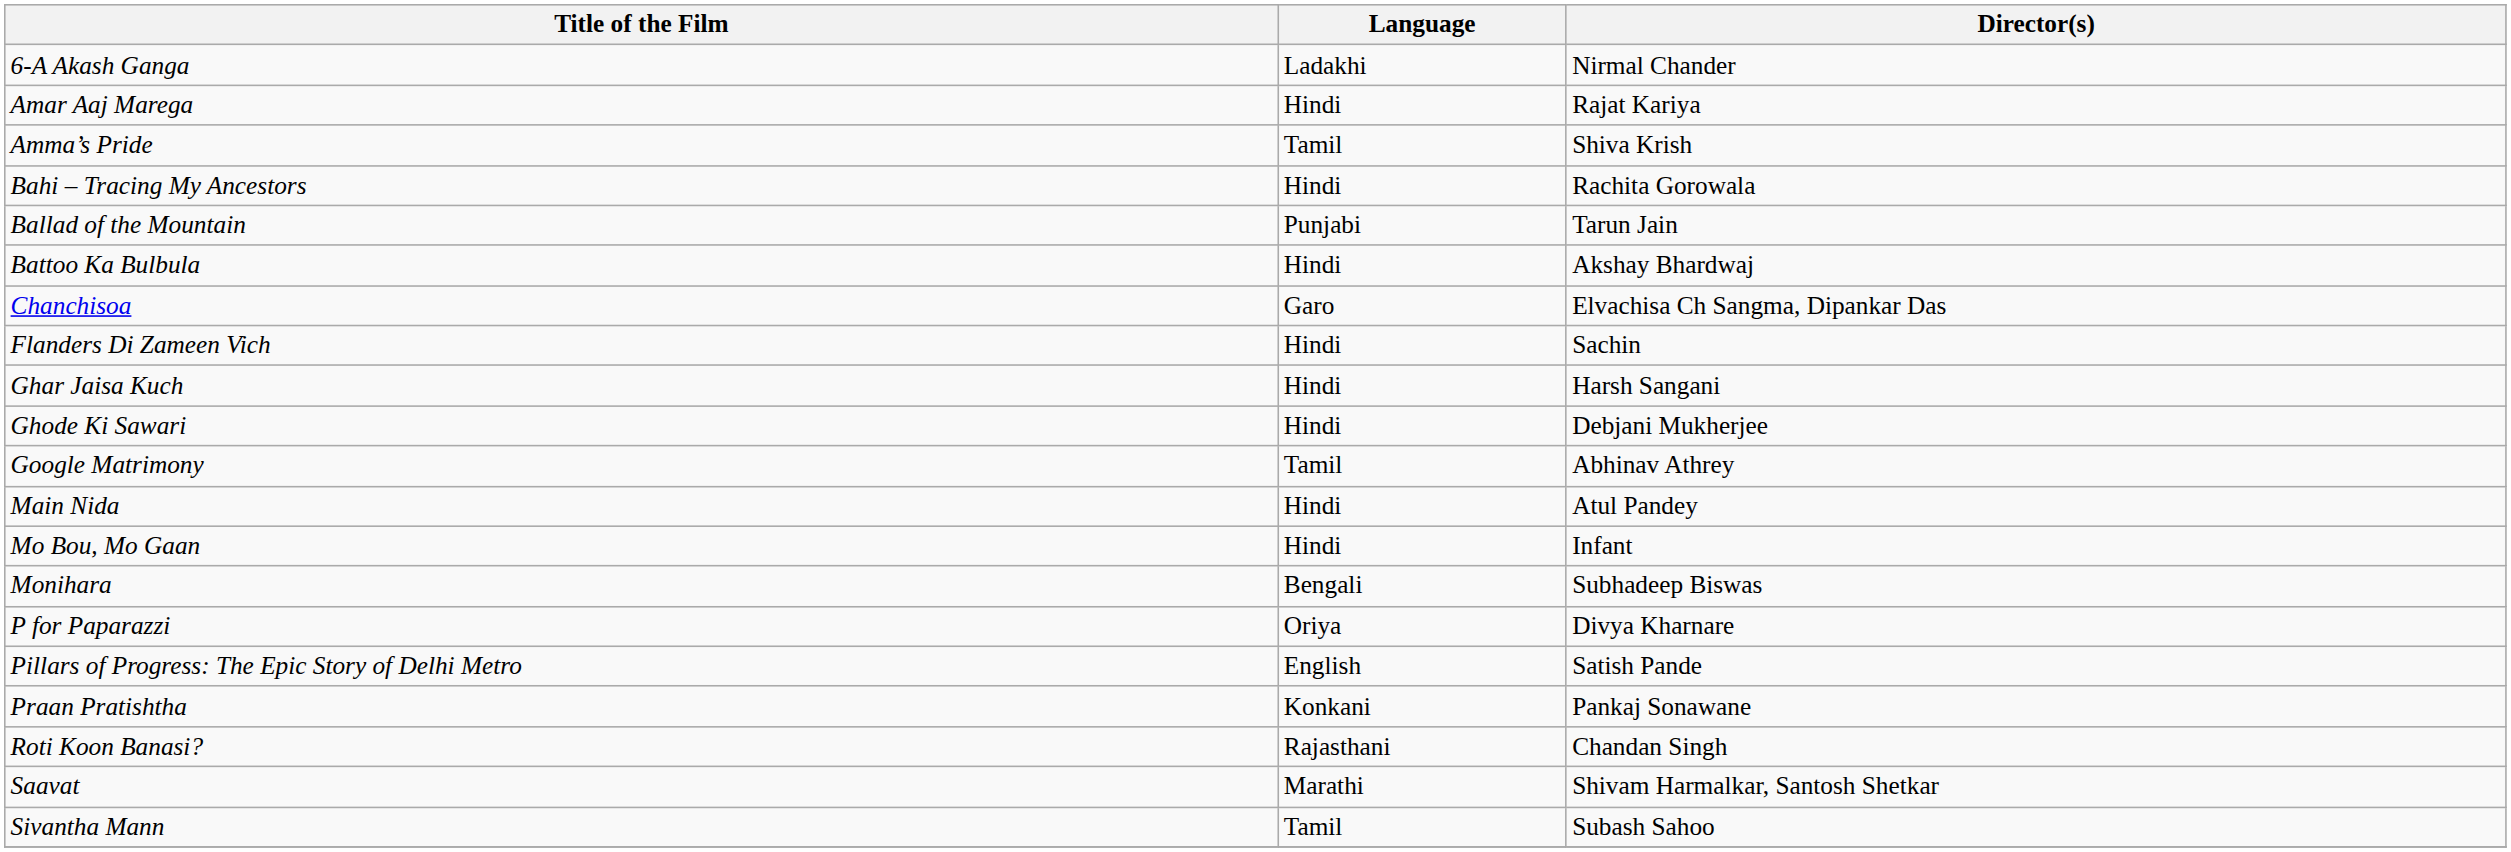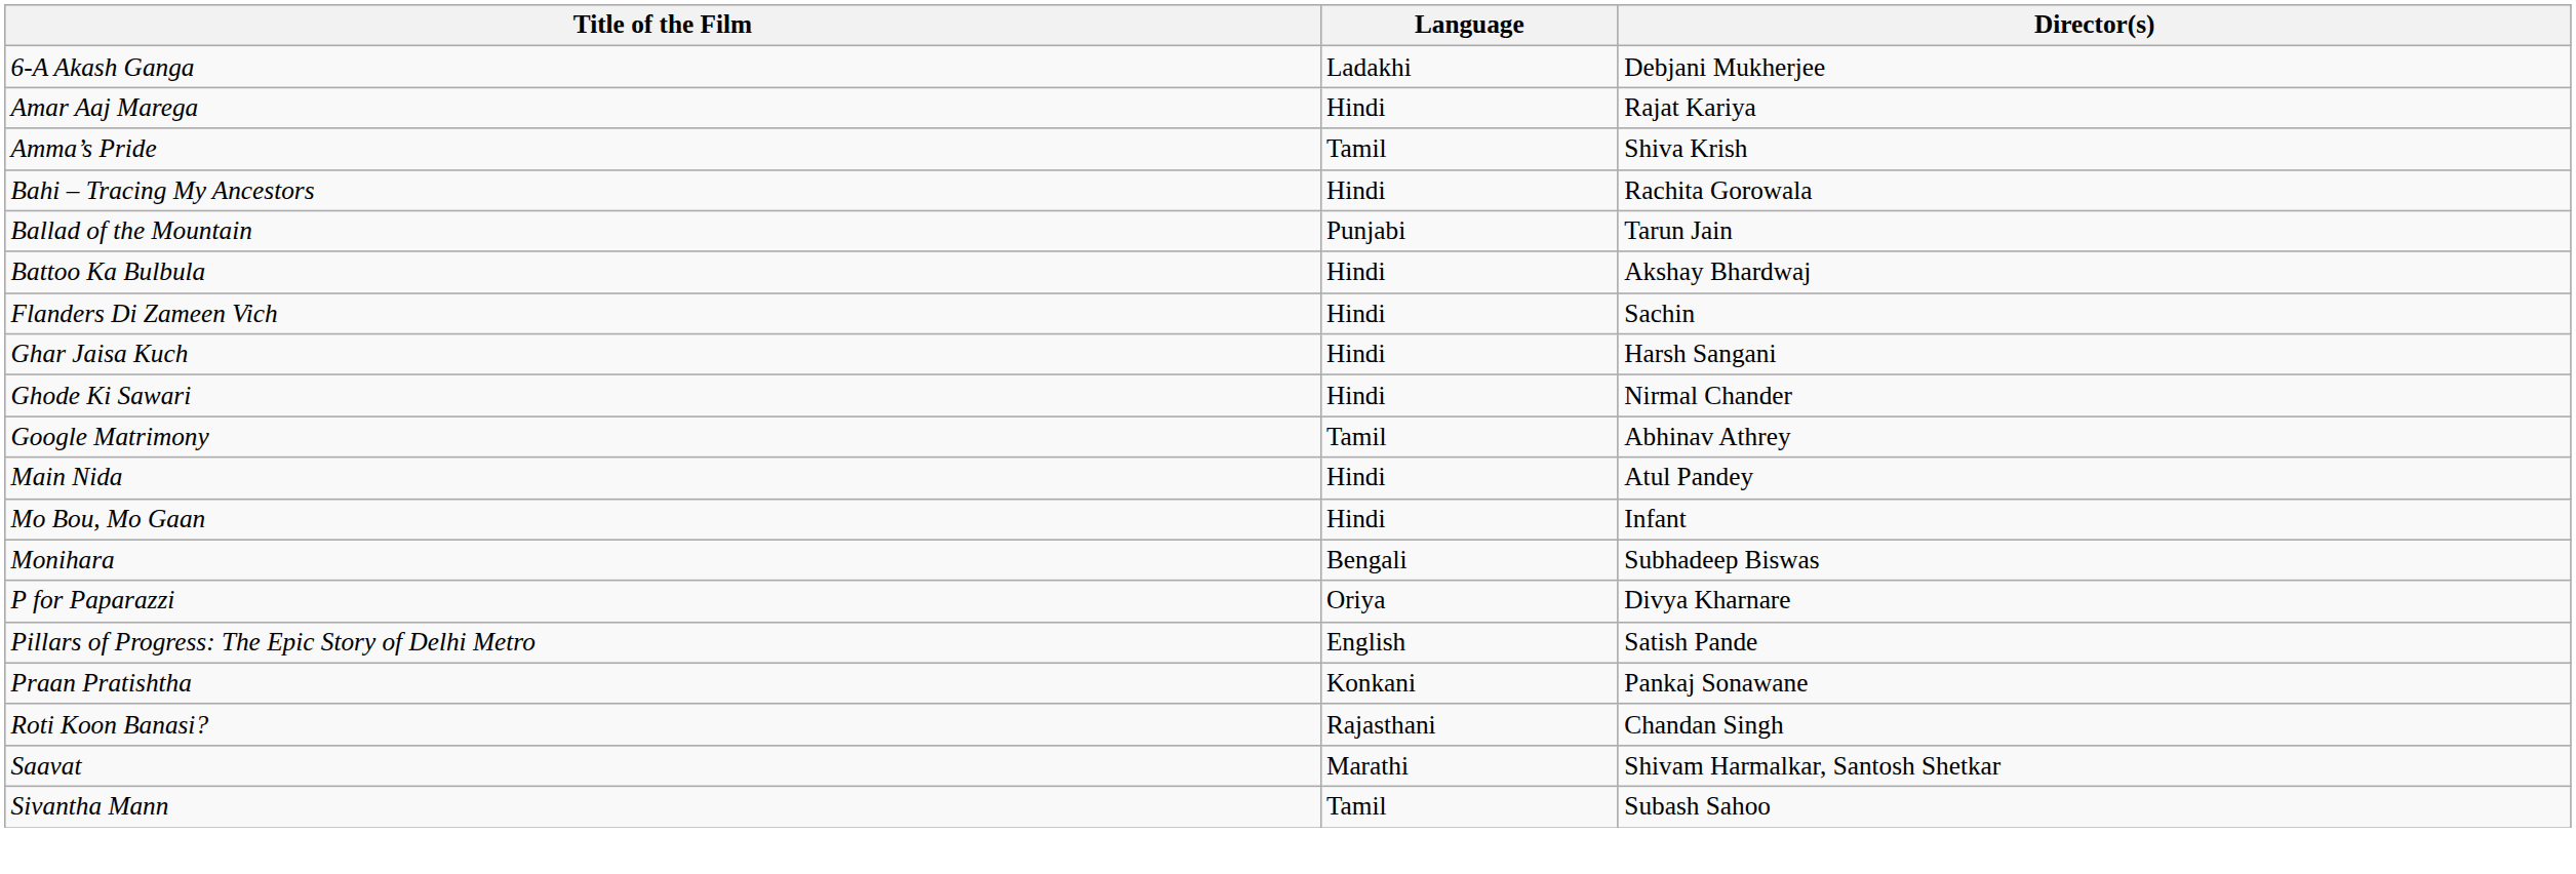6-A Akash Ganga | Director(s): Nirmal Chander -> Debjani Mukherjee
- row: Chanchisoa | Garo | Elvachisa Ch Sangma, Dipankar Das
Ghode Ki Sawari | Director(s): Debjani Mukherjee -> Nirmal Chander
